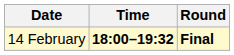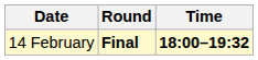columns swapped: Time <-> Round
